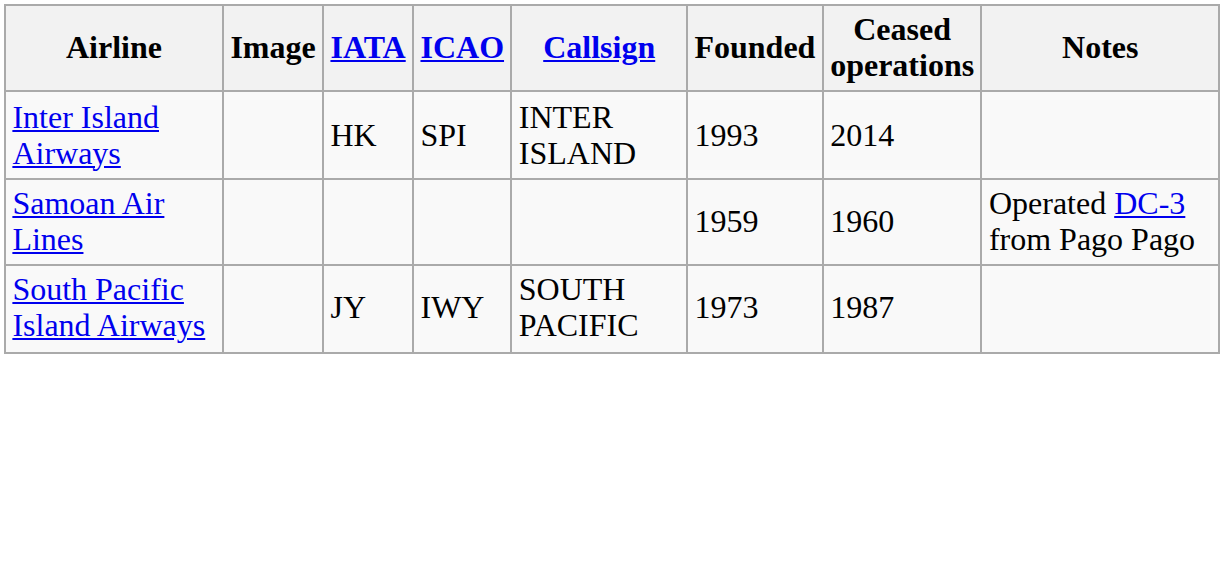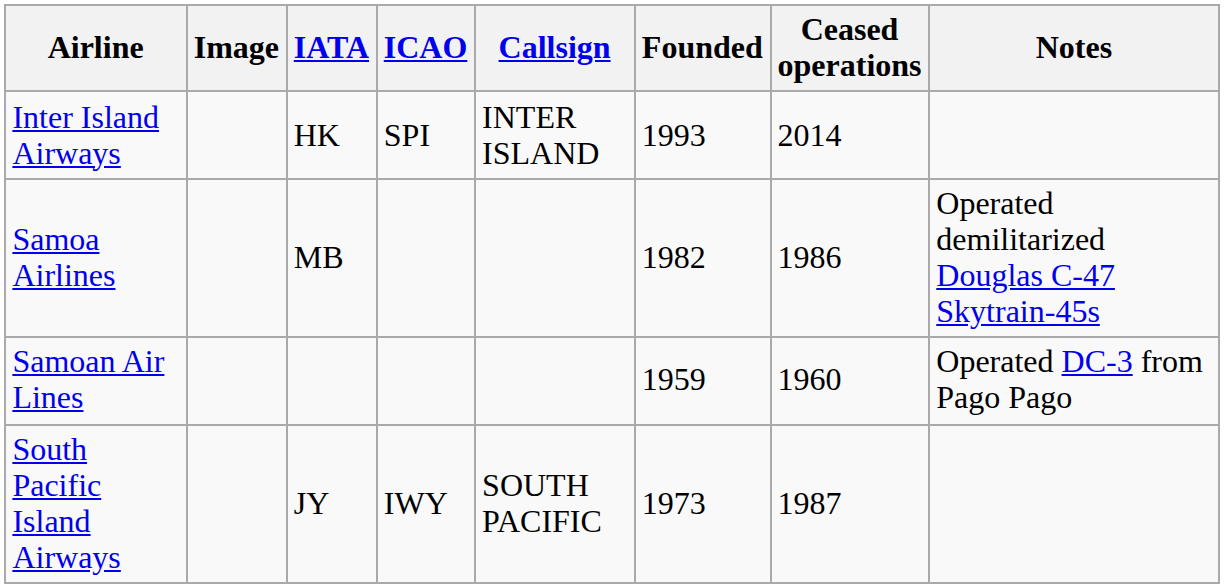+ row: Samoa Airlines | MB | 1982 | 1986 | Operated demilitarized Douglas C-47 Skytrain-45s
